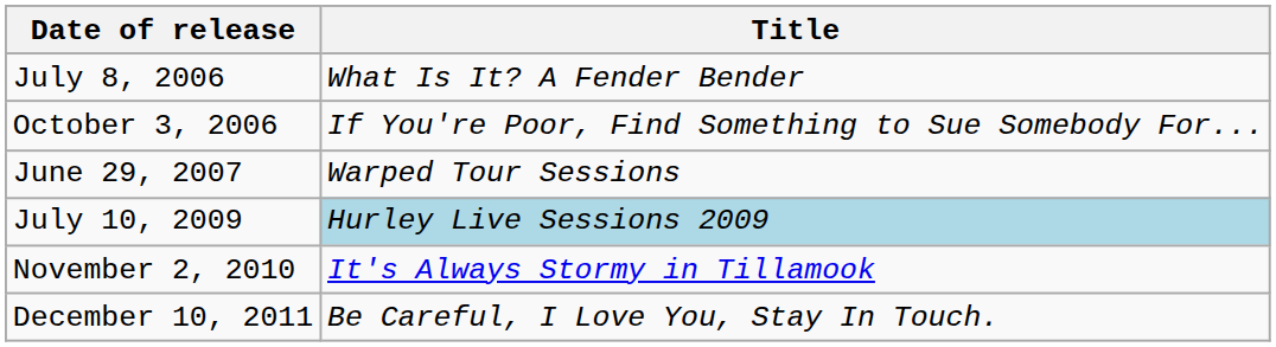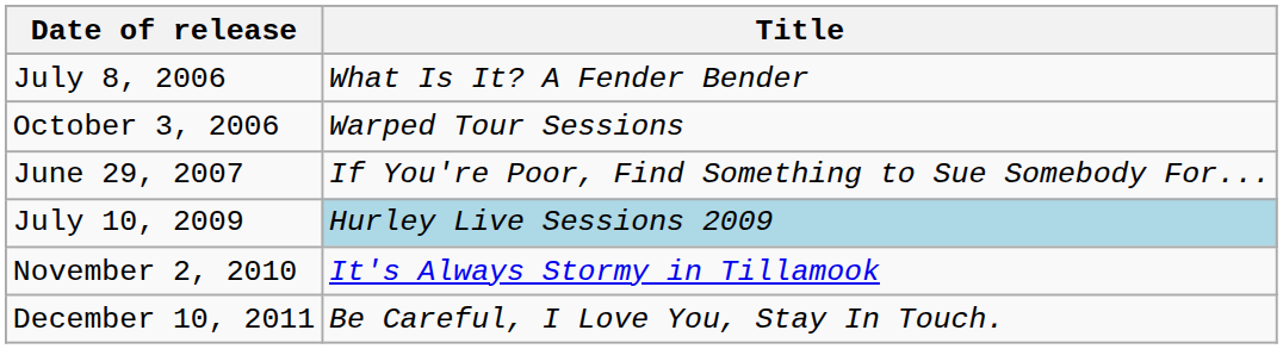October 3, 2006 | Title: If You're Poor, Find Something to Sue Somebody For... -> Warped Tour Sessions
June 29, 2007 | Title: Warped Tour Sessions -> If You're Poor, Find Something to Sue Somebody For...
